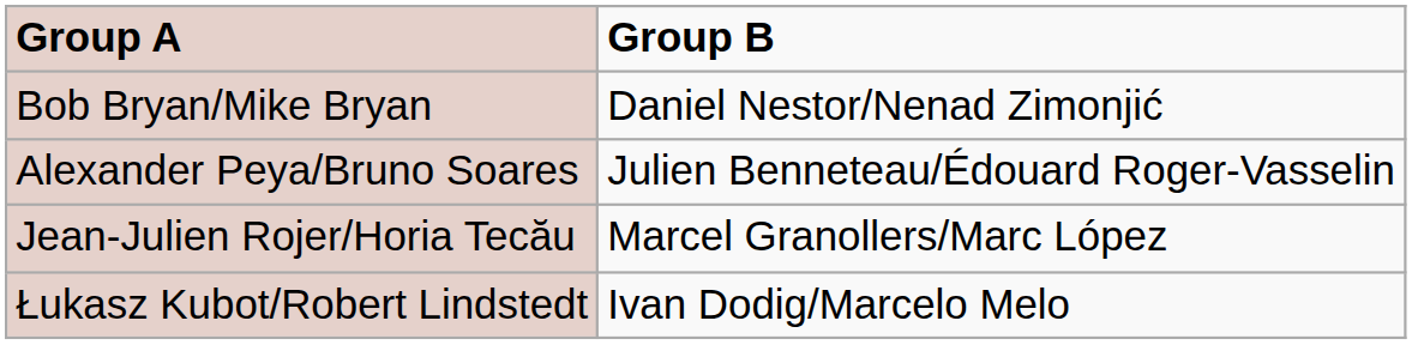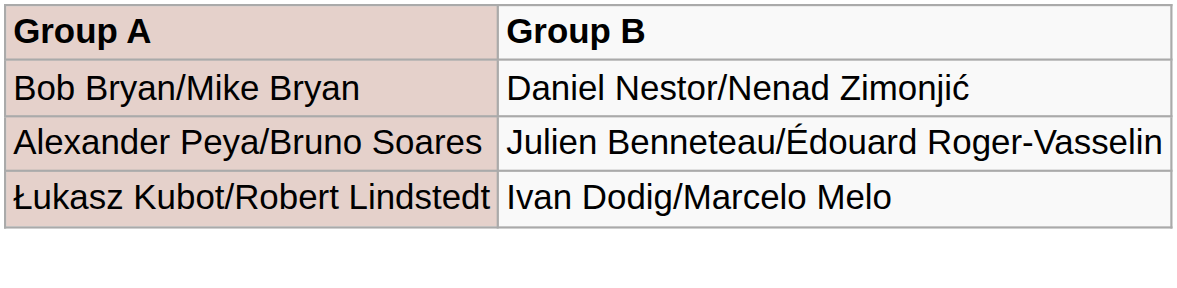- row: Jean-Julien Rojer/Horia Tecău | Marcel Granollers/Marc López
